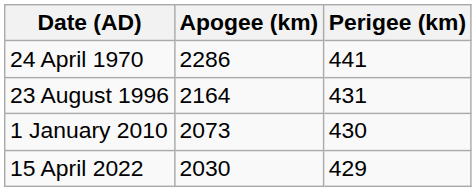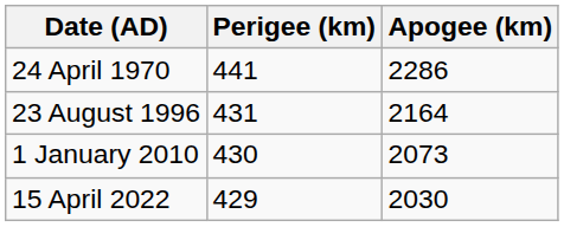columns swapped: Perigee (km) <-> Apogee (km)
